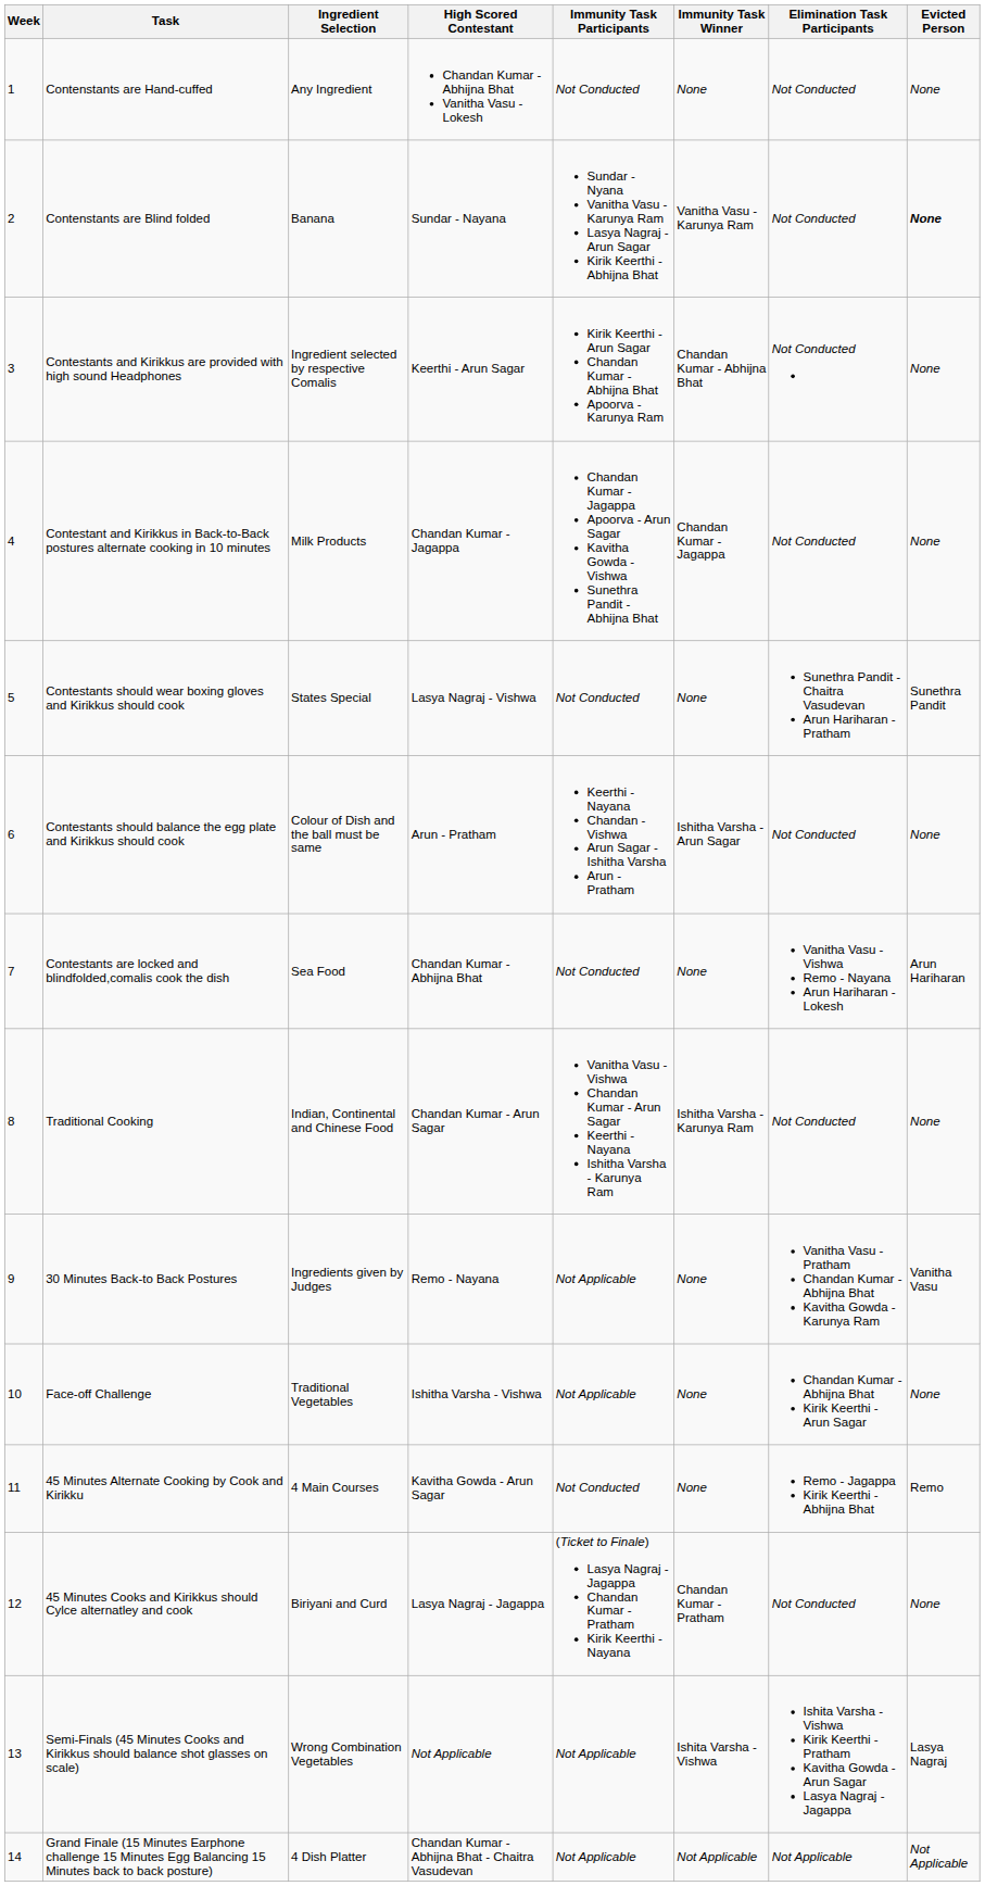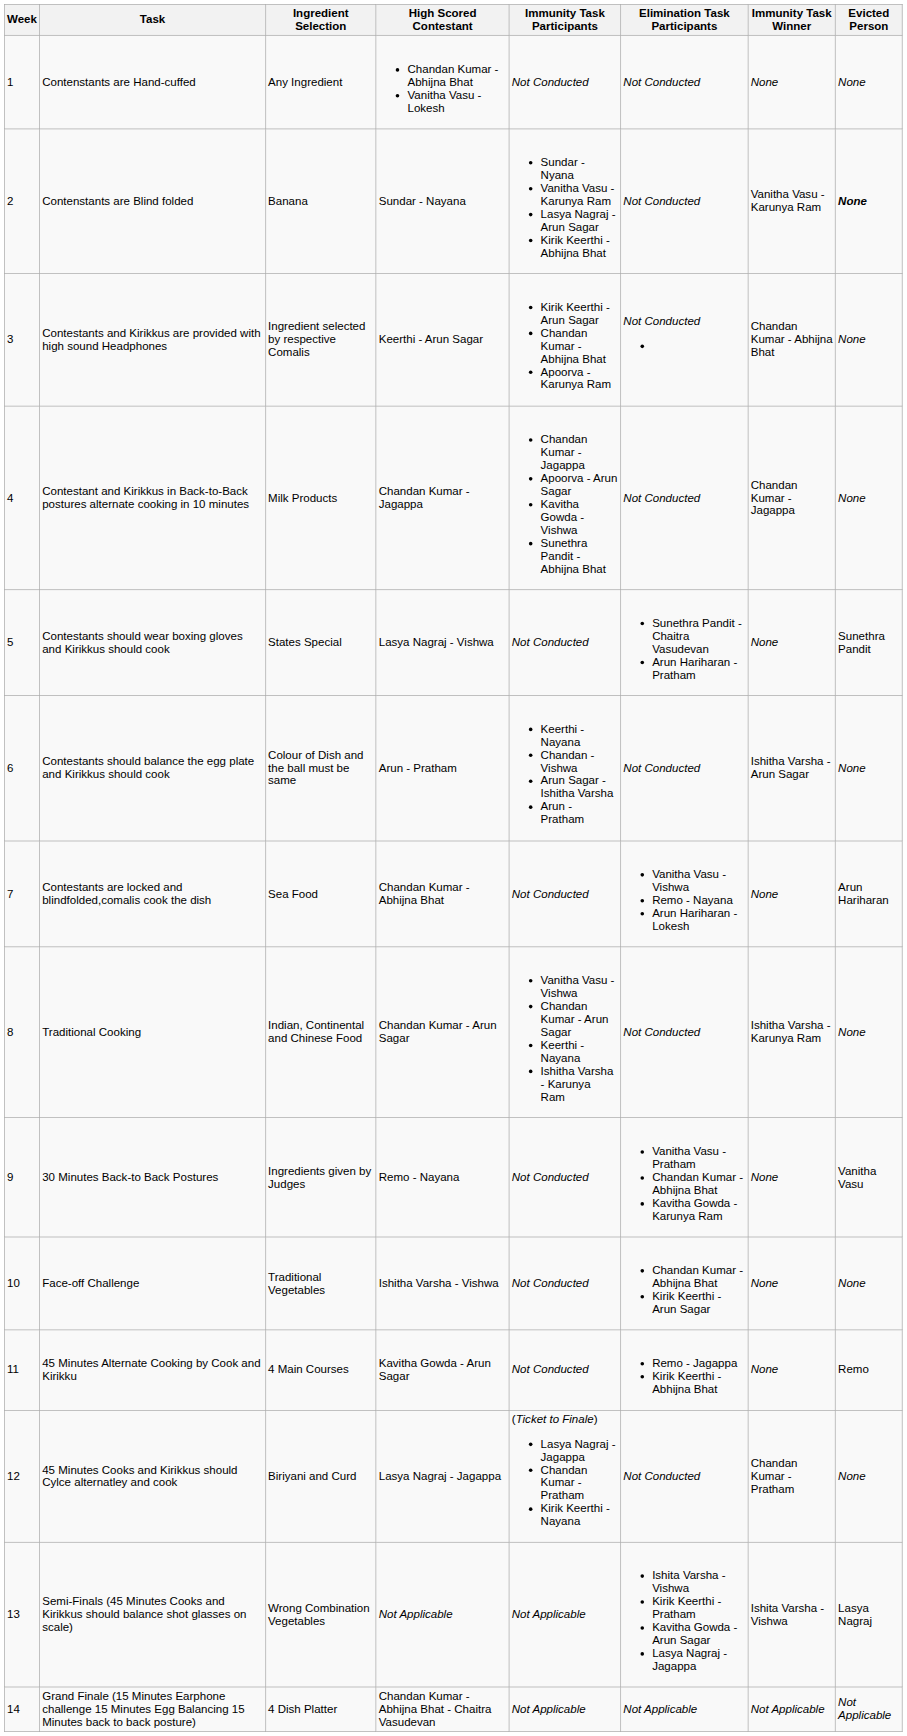columns swapped: Immunity Task Winner <-> Elimination Task Participants
30 Minutes Back-to Back Postures | Immunity Task Participants: Not Applicable -> Not Conducted
Face-off Challenge | Immunity Task Participants: Not Applicable -> Not Conducted
